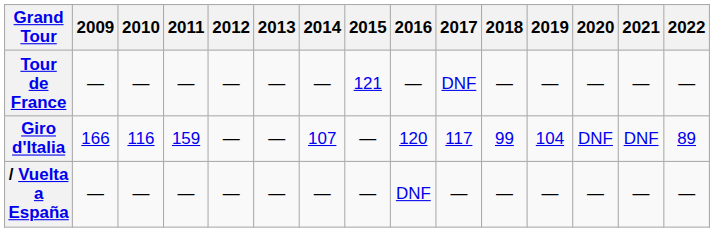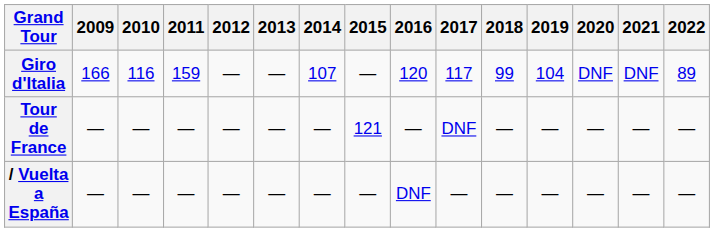rows swapped: Giro d'Italia <-> Tour de France
